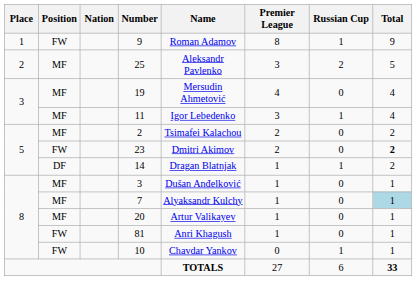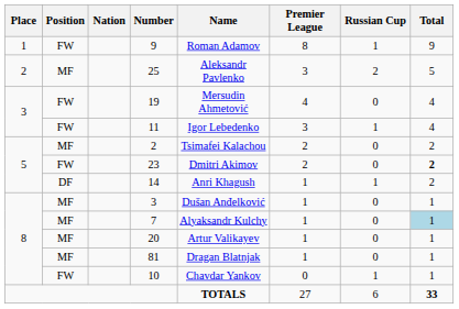19 | Position: MF -> FW
11 | Position: MF -> FW
14 | Name: Dragan Blatnjak -> Anri Khagush
81 | Position: FW -> MF
81 | Name: Anri Khagush -> Dragan Blatnjak
